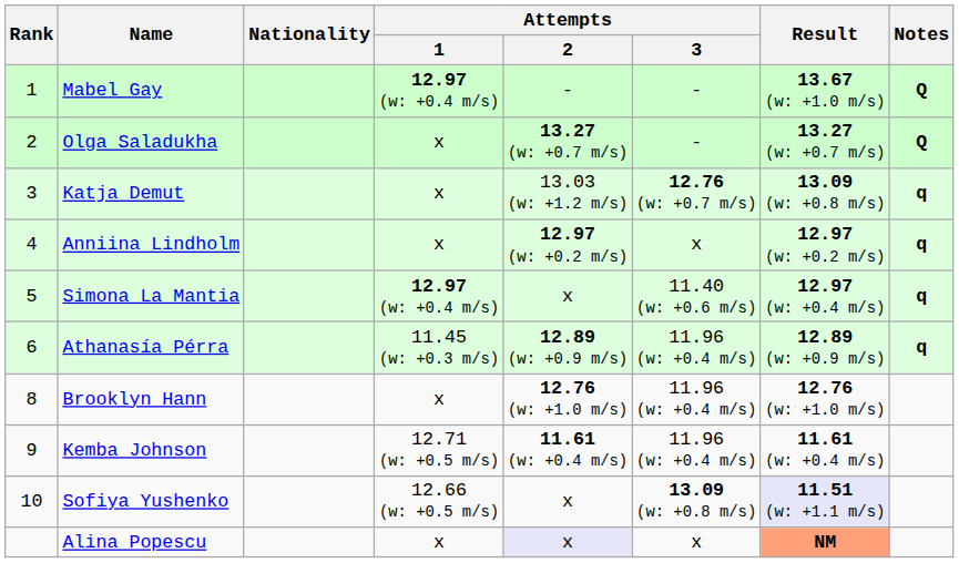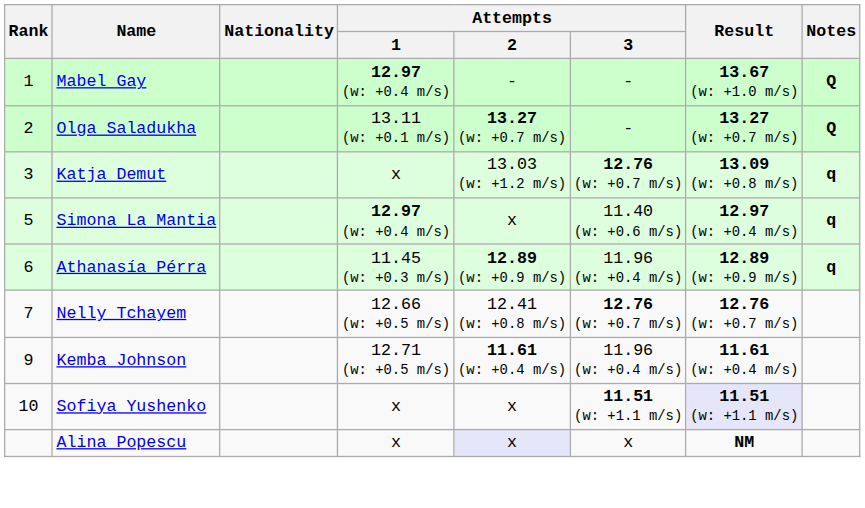Olga Saladukha | Attempts / 1: x -> 13.11 (w: +0.1 m/s)
- row: 4 | Anniina Lindholm | x | 12.97 (w: +0.2 m/s) | x | 12.97 (w: +0.2 m/s) | q
+ row: 7 | Nelly Tchayem | 12.66 (w: +0.5 m/s) | 12.41 (w: +0.8 m/s) | 12.76 (w: +0.7 m/s) | 12.76 (w: +0.7 m/s)
- row: 8 | Brooklyn Hann | x | 12.76 (w: +1.0 m/s) | 11.96 (w: +0.4 m/s) | 12.76 (w: +1.0 m/s)
Sofiya Yushenko | Attempts / 1: 12.66 (w: +0.5 m/s) -> x
Sofiya Yushenko | Attempts / 3: 13.09 (w: +0.8 m/s) -> 11.51 (w: +1.1 m/s)
Alina Popescu | Result: lightsalmon background -> no background
